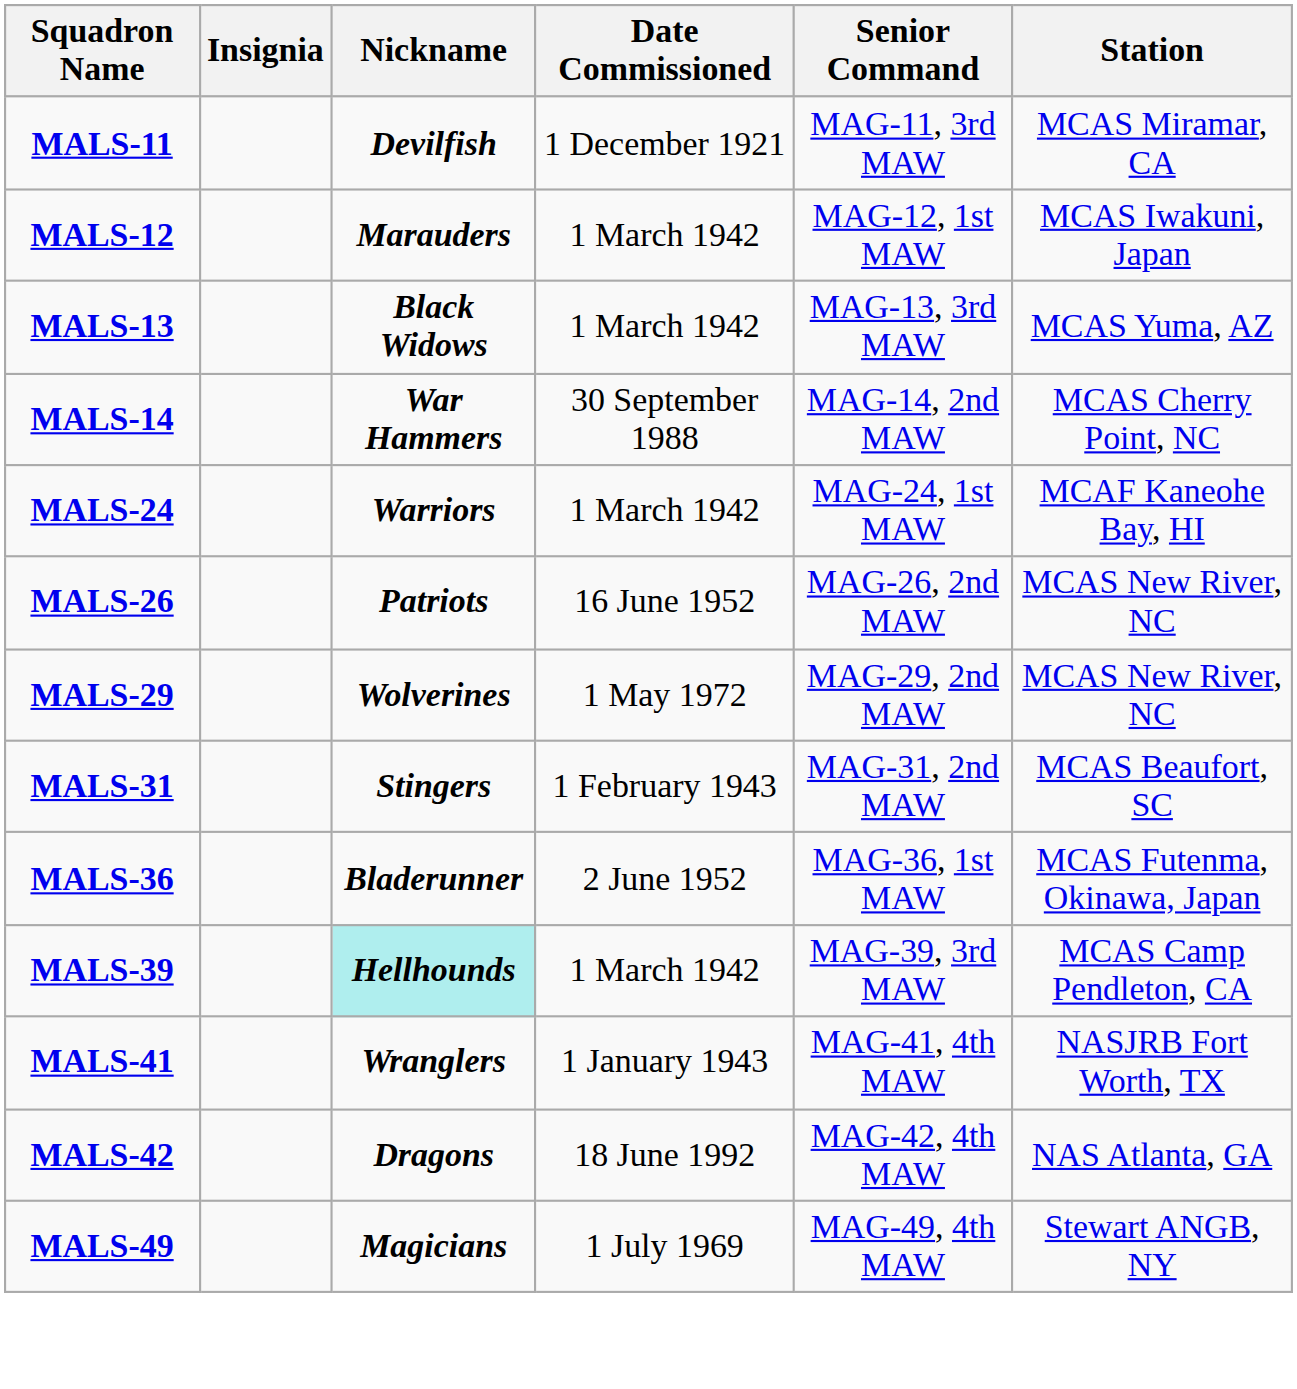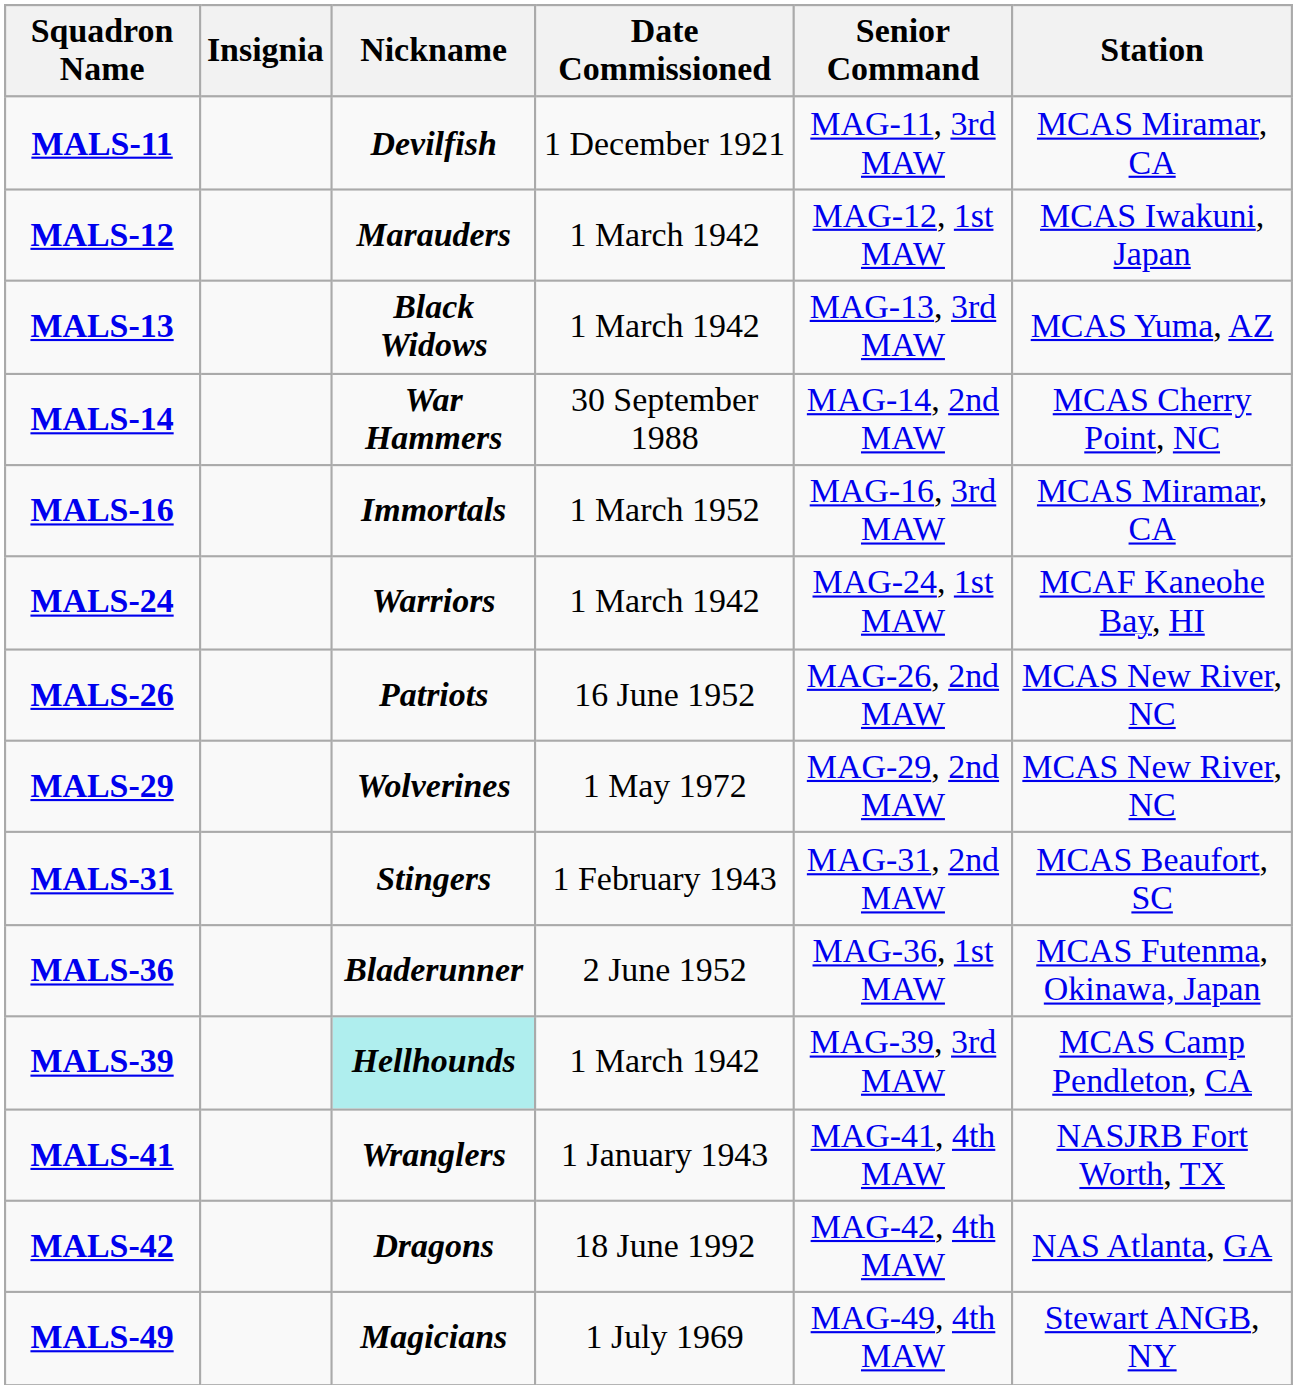+ row: MALS-16 | Immortals | 1 March 1952 | MAG-16, 3rd MAW | MCAS Miramar, CA
